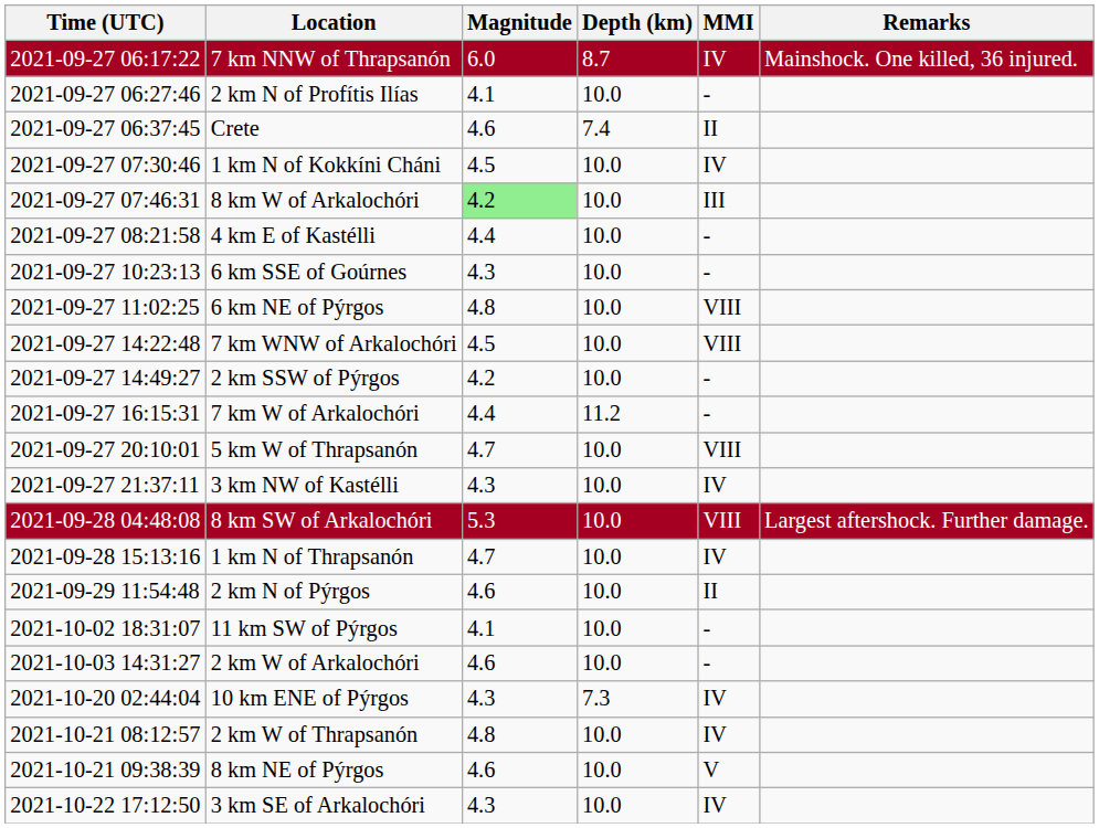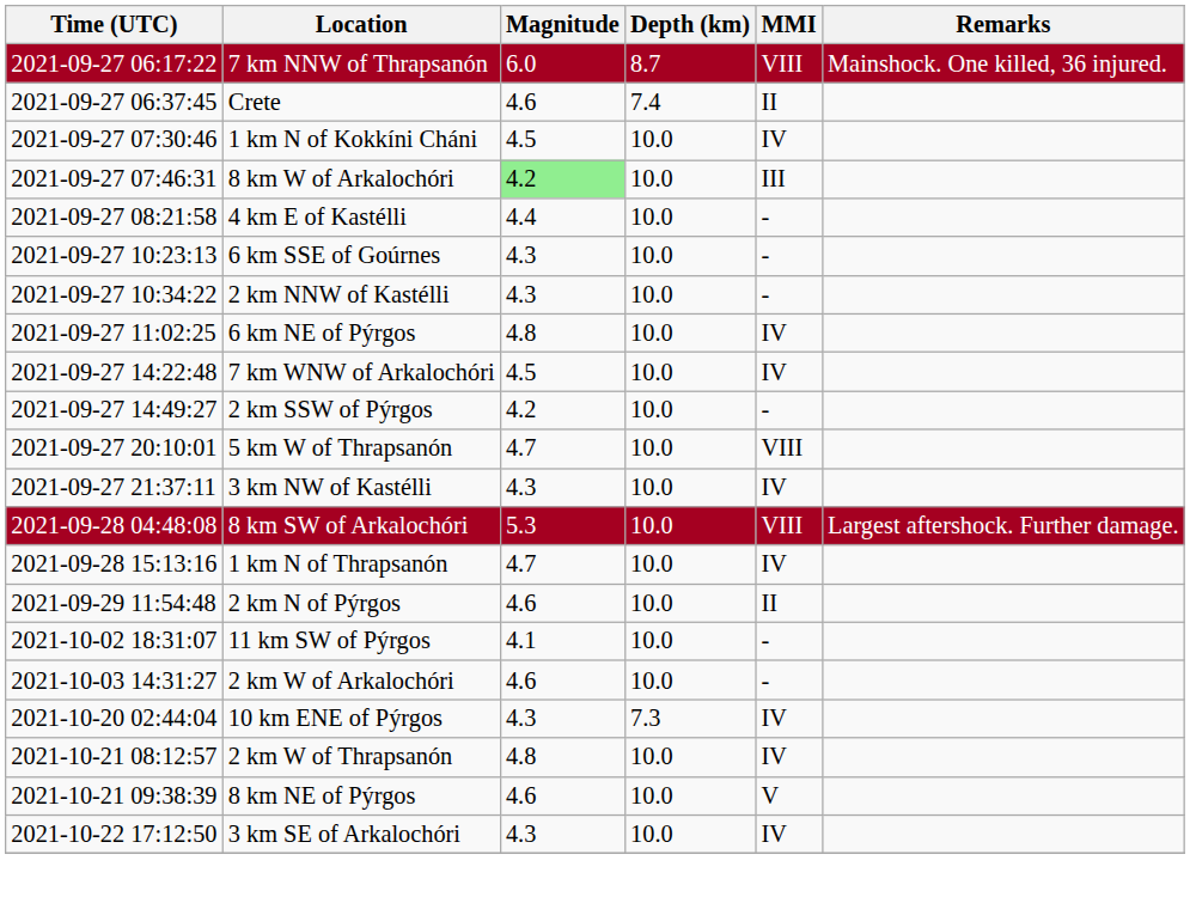7 km NNW of Thrapsanón | MMI: IV -> VIII
- row: 2021-09-27 06:27:46 | 2 km N of Profítis Ilías | 4.1 | 10.0 | -
+ row: 2021-09-27 10:34:22 | 2 km NNW of Kastélli | 4.3 | 10.0 | -
6 km NE of Pýrgos | MMI: VIII -> IV
7 km WNW of Arkalochóri | MMI: VIII -> IV
- row: 2021-09-27 16:15:31 | 7 km W of Arkalochóri | 4.4 | 11.2 | -
